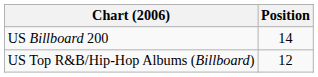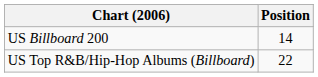US Top R&B/Hip-Hop Albums (Billboard) | Position: 12 -> 22
